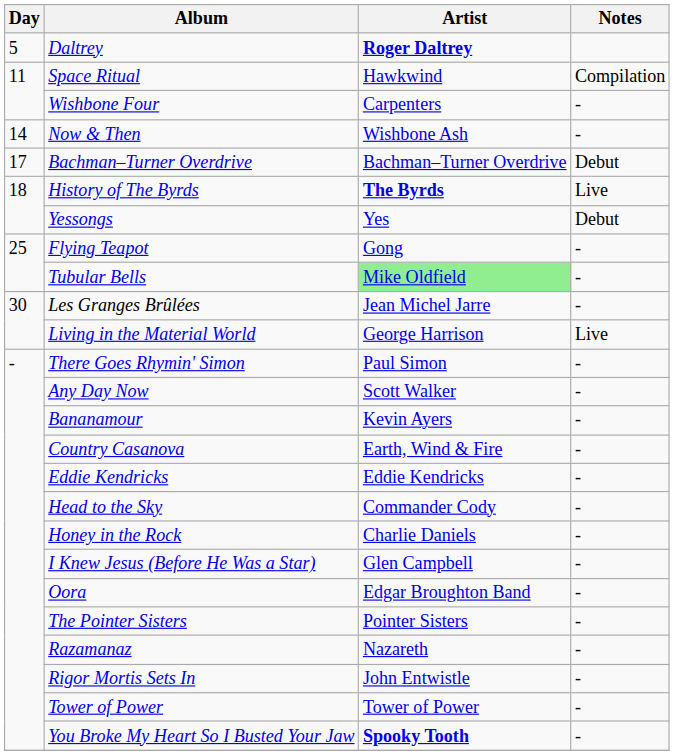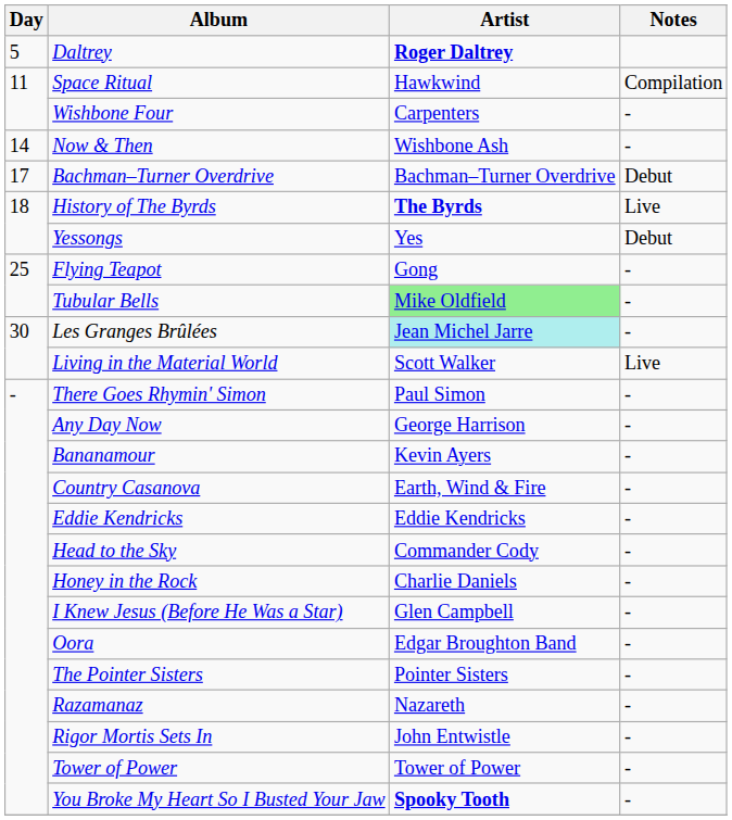Les Granges Brûlées | Artist: no background -> paleturquoise background
Living in the Material World | Artist: George Harrison -> Scott Walker
Any Day Now | Artist: Scott Walker -> George Harrison
